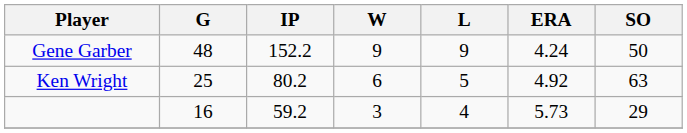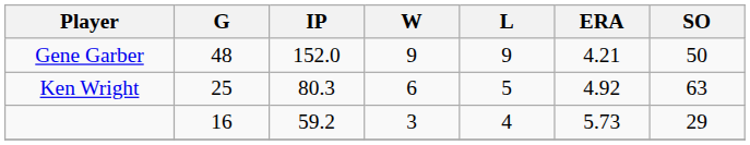Gene Garber | IP: 152.2 -> 152.0
Gene Garber | ERA: 4.24 -> 4.21
Ken Wright | IP: 80.2 -> 80.3
